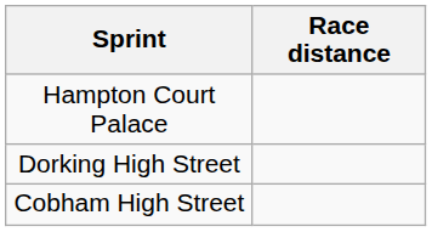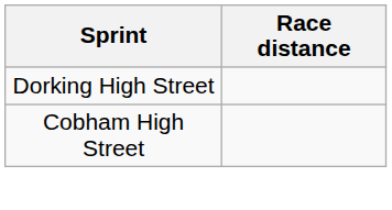- row: Hampton Court Palace
